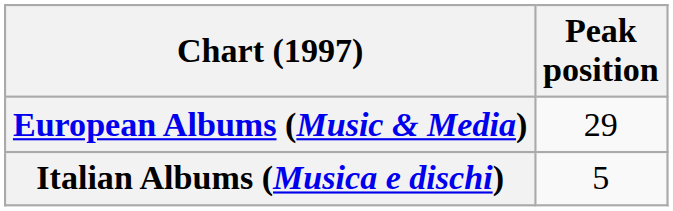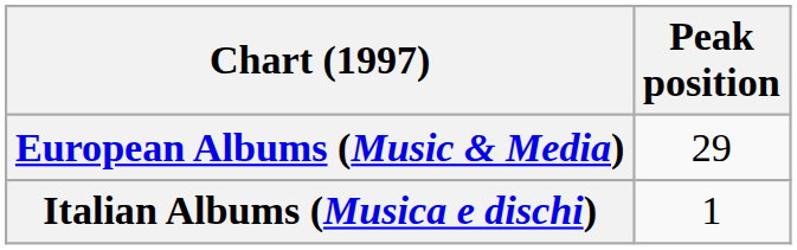Italian Albums (Musica e dischi) | Peak position: 5 -> 1
